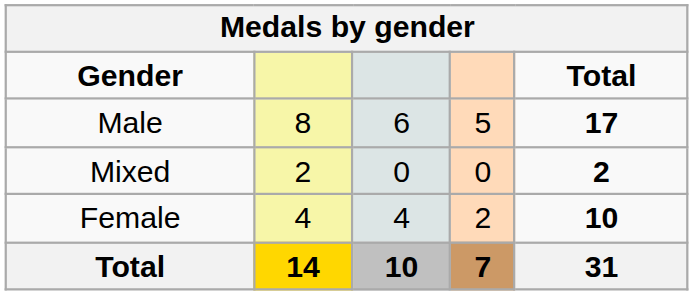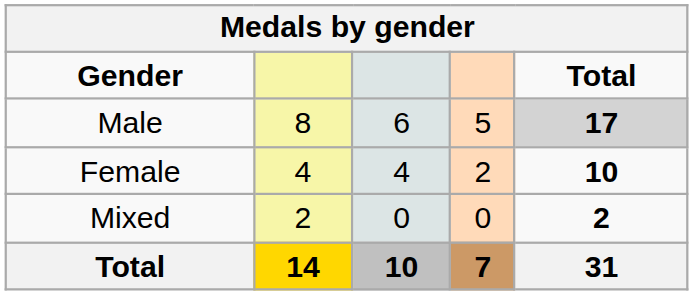Male | Total: no background -> lightgrey background
rows swapped: Female <-> Mixed
